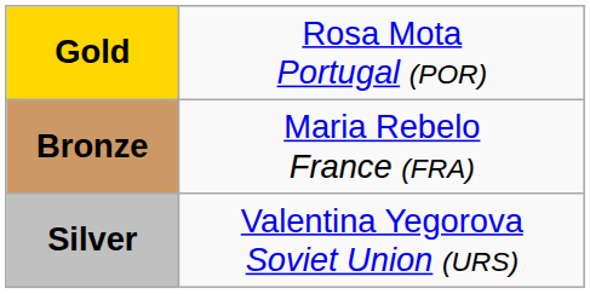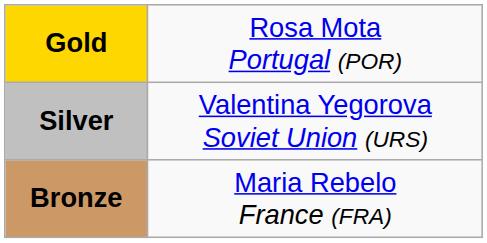rows swapped: Silver <-> Bronze
